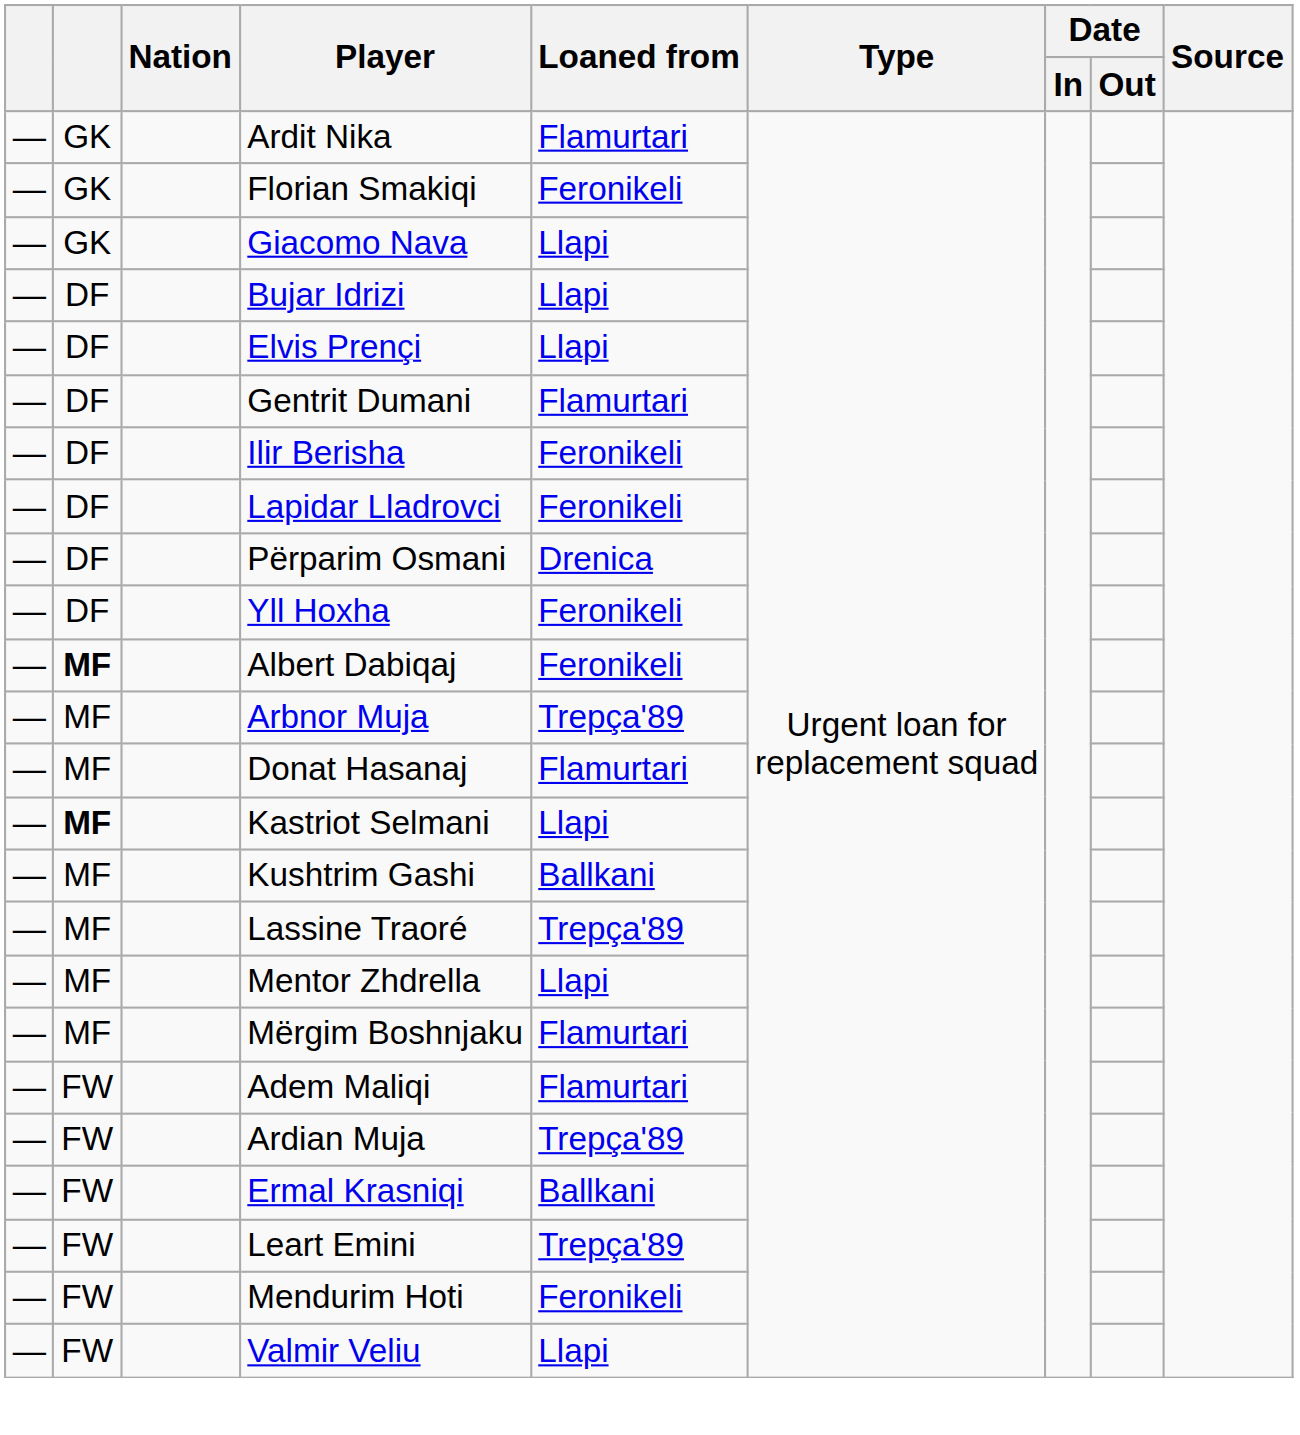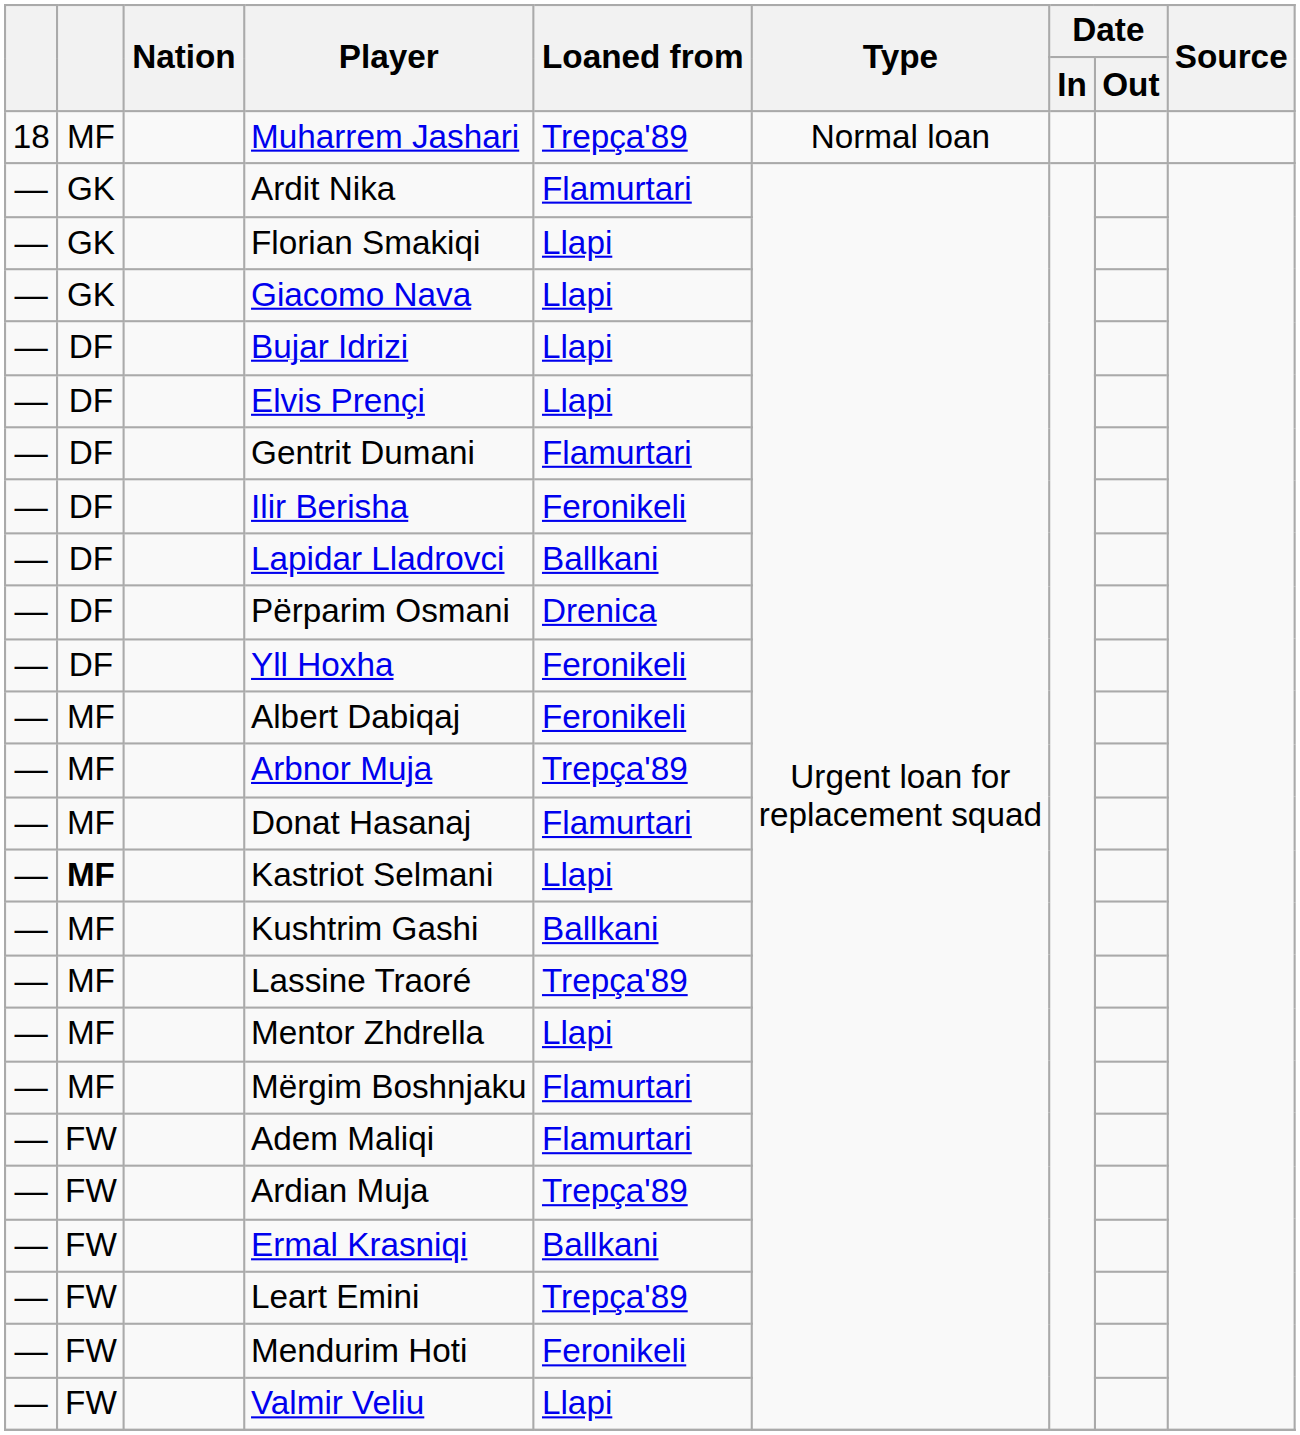+ row: 18 | MF | Muharrem Jashari | Trepça'89 | Normal loan
Florian Smakiqi | Loaned from: Feronikeli -> Llapi
Lapidar Lladrovci | Loaned from: Feronikeli -> Ballkani
Albert Dabiqaj | column 2: bold -> normal
